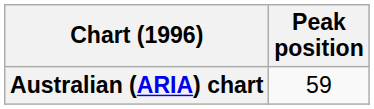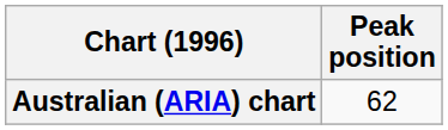Australian (ARIA) chart | Peak position: 59 -> 62
